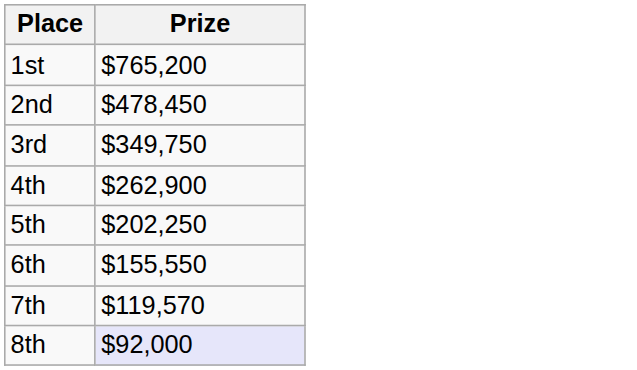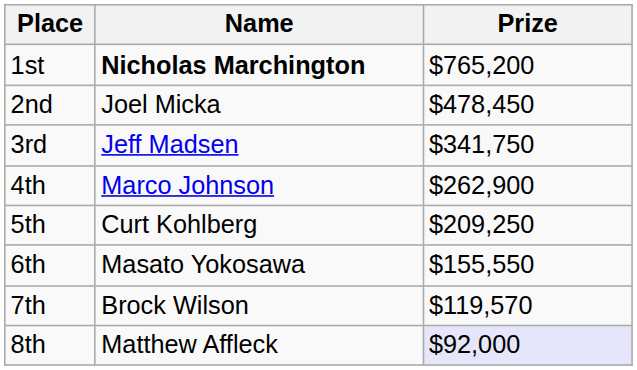+ column: Name | Nicholas Marchington | Joel Micka | Jeff Madsen | Marco Johnson | Curt Kohlberg | Masato Yokosawa | Brock Wilson | Matthew Affleck
3rd | Prize: $349,750 -> $341,750
5th | Prize: $202,250 -> $209,250
